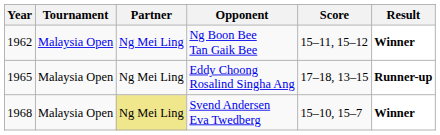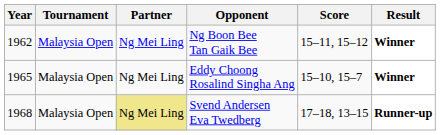Eddy Choong Rosalind Singha Ang | Score: 17–18, 13–15 -> 15–10, 15–7
Eddy Choong Rosalind Singha Ang | Result: Runner-up -> Winner
Svend Andersen Eva Twedberg | Score: 15–10, 15–7 -> 17–18, 13–15
Svend Andersen Eva Twedberg | Result: Winner -> Runner-up
